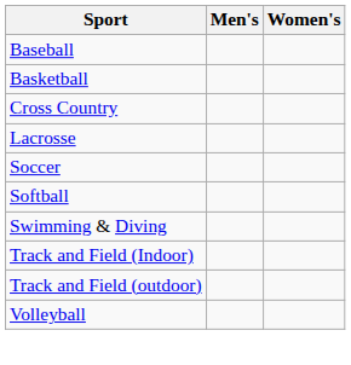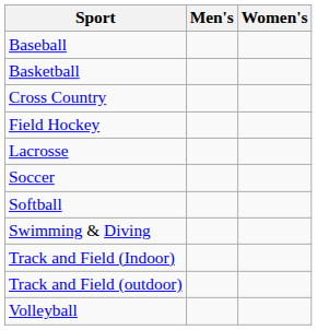+ row: Field Hockey
